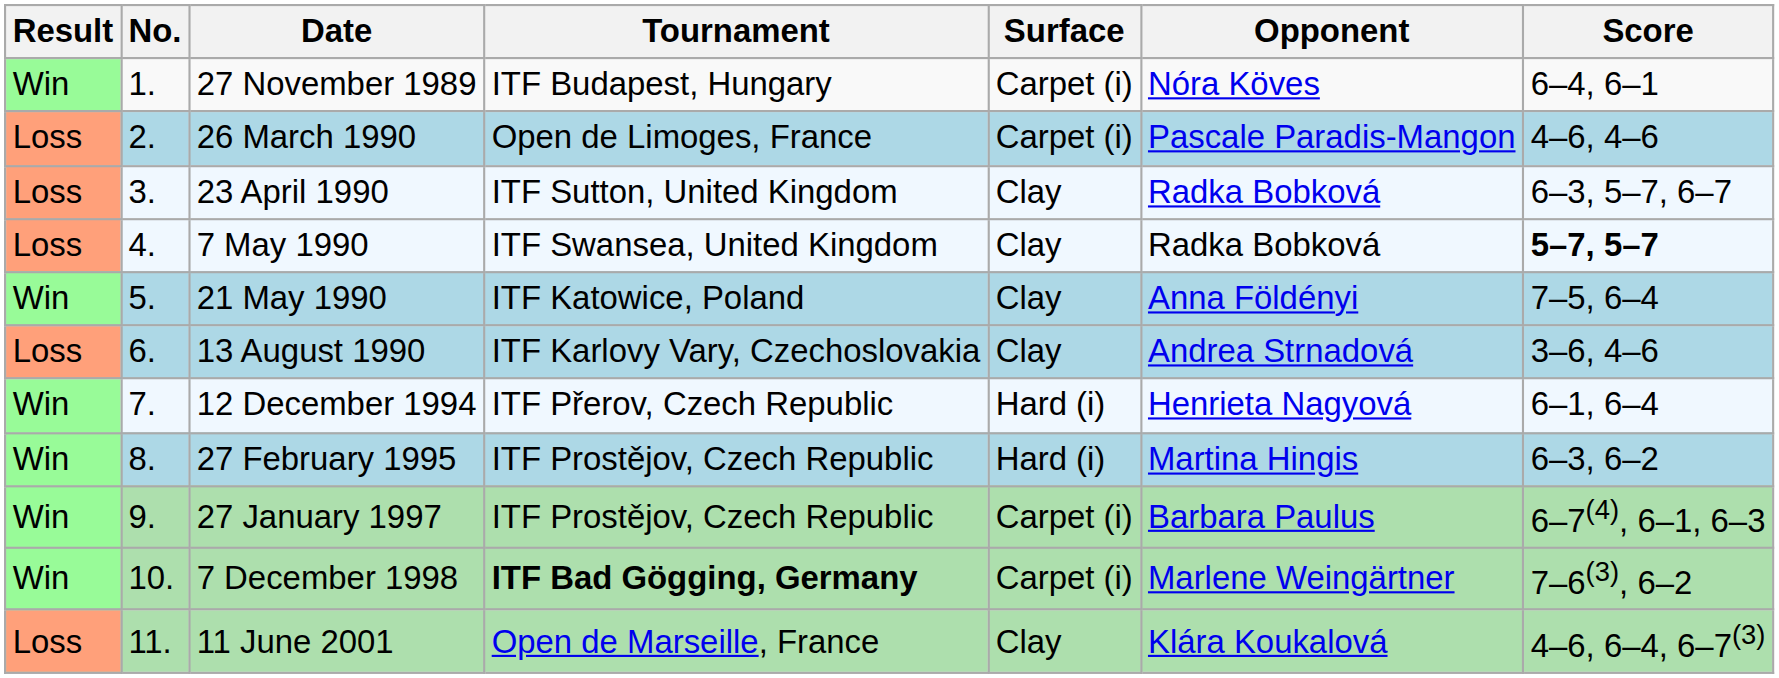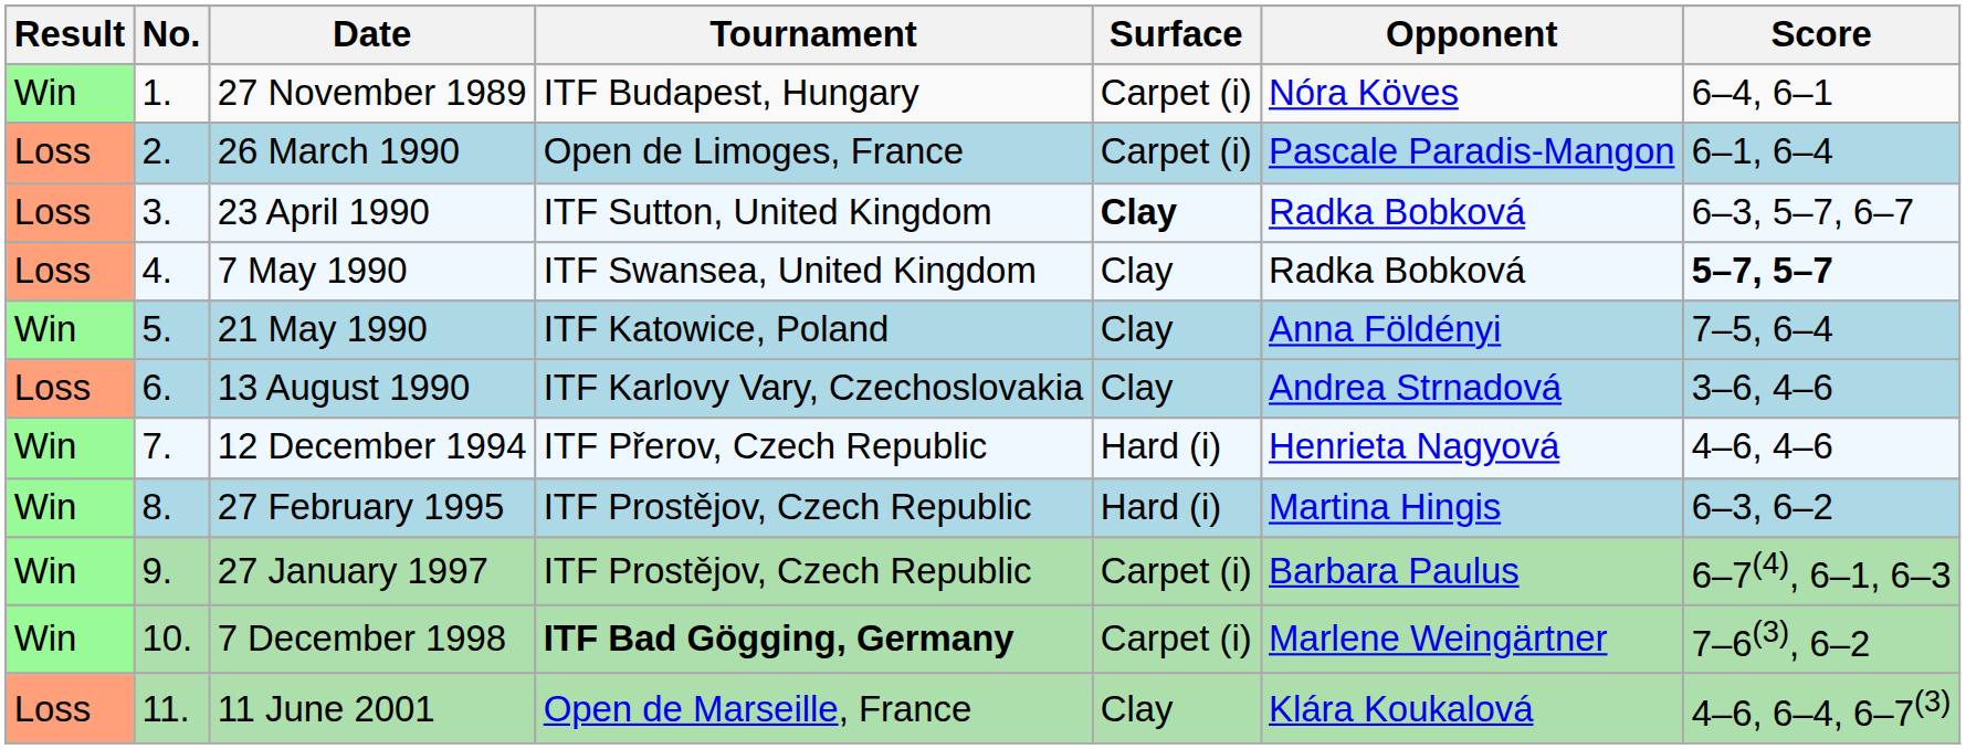26 March 1990 | Score: 4–6, 4–6 -> 6–1, 6–4
23 April 1990 | Surface: normal -> bold
12 December 1994 | Score: 6–1, 6–4 -> 4–6, 4–6
